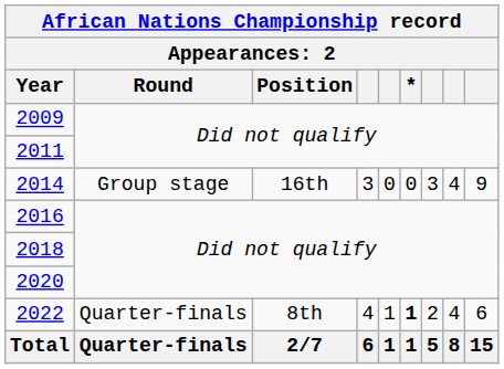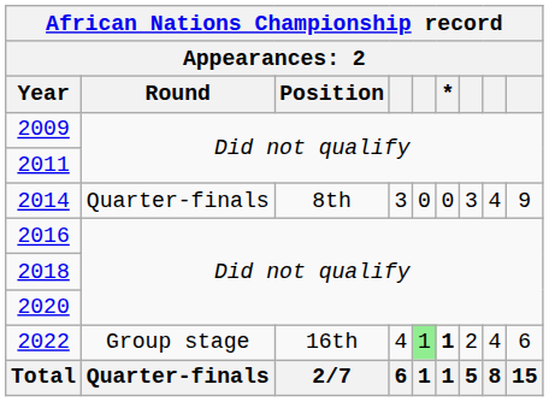2014 | Round: Group stage -> Quarter-finals
2014 | Position: 16th -> 8th
2022 | Round: Quarter-finals -> Group stage
2022 | Position: 8th -> 16th
2022 | column 5: no background -> lightgreen background
